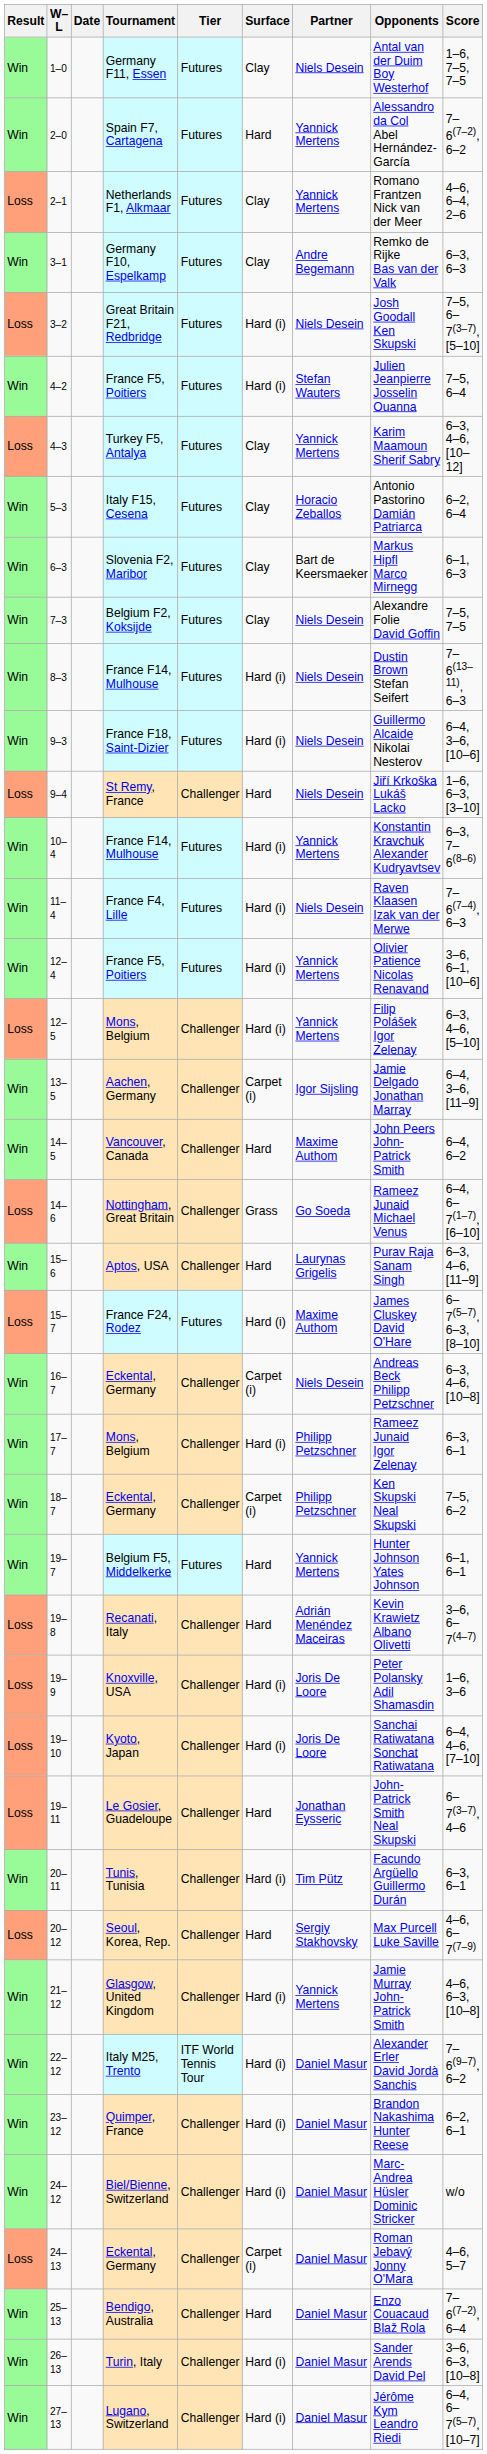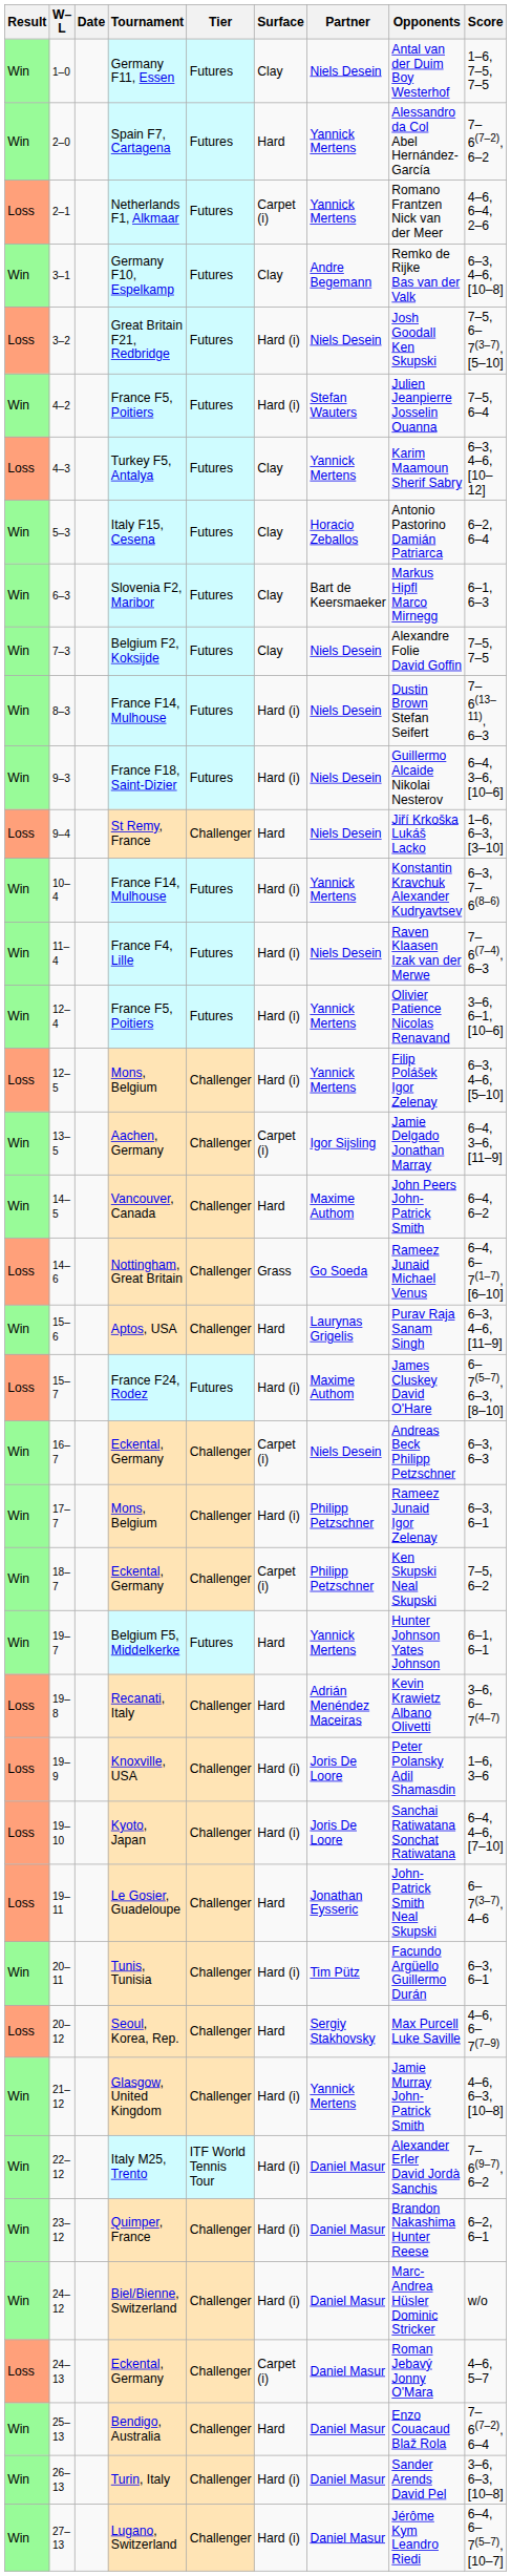2–1 | Surface: Clay -> Carpet (i)
3–1 | Score: 6–3, 6–3 -> 6–3, 4–6, [10–8]
16–7 | Score: 6–3, 4–6, [10–8] -> 6–3, 6–3
